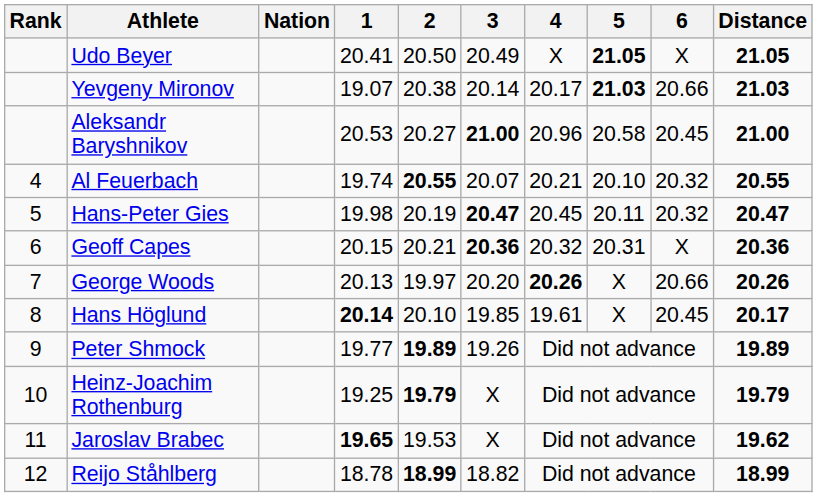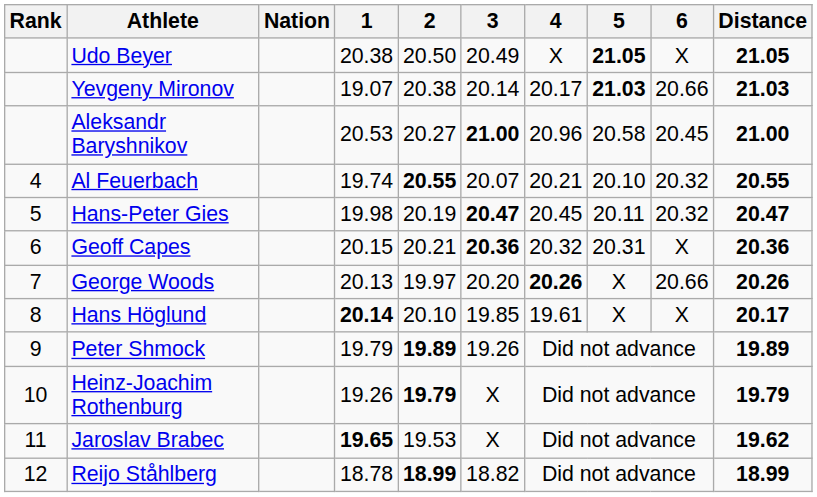Udo Beyer | 1: 20.41 -> 20.38
Hans Höglund | 6: 20.45 -> X
Peter Shmock | 1: 19.77 -> 19.79
Heinz-Joachim Rothenburg | 1: 19.25 -> 19.26
